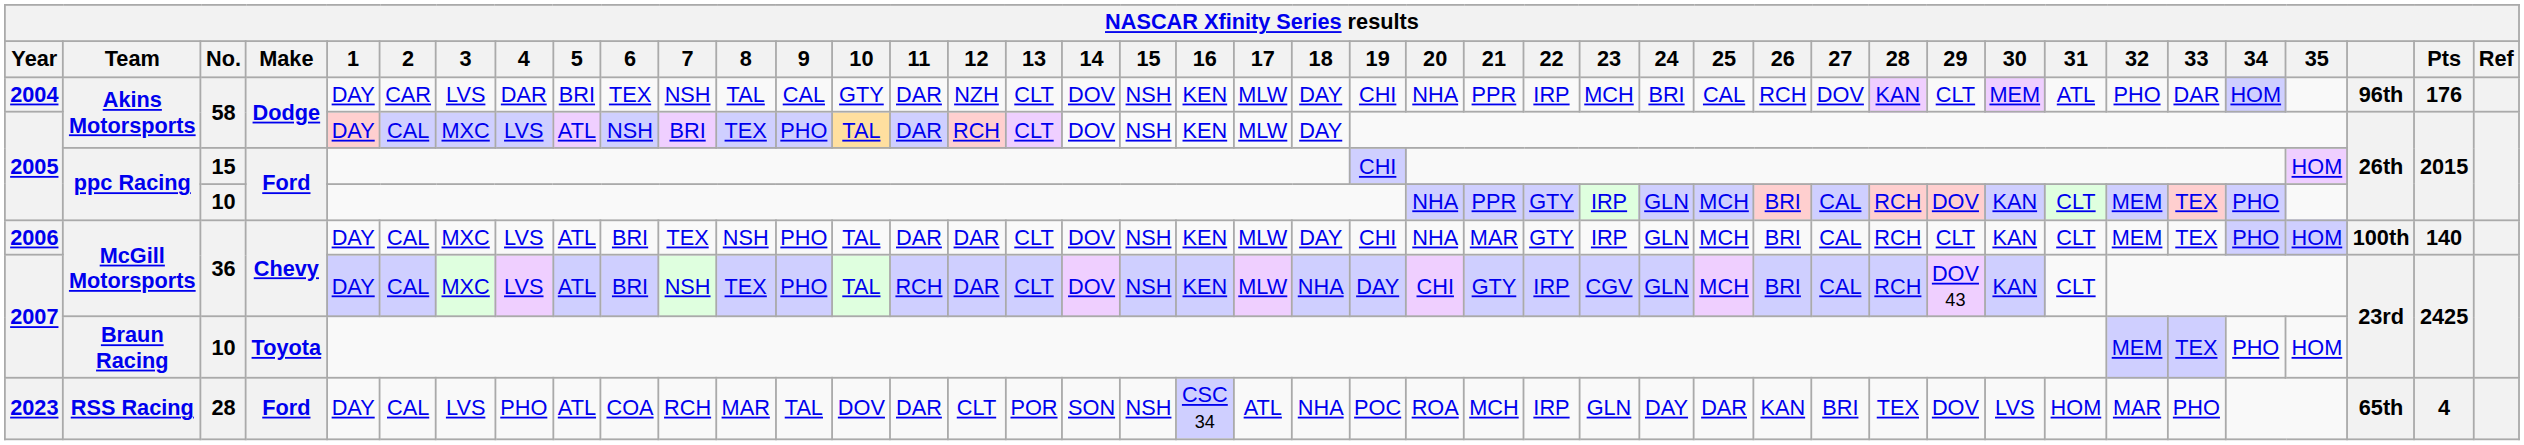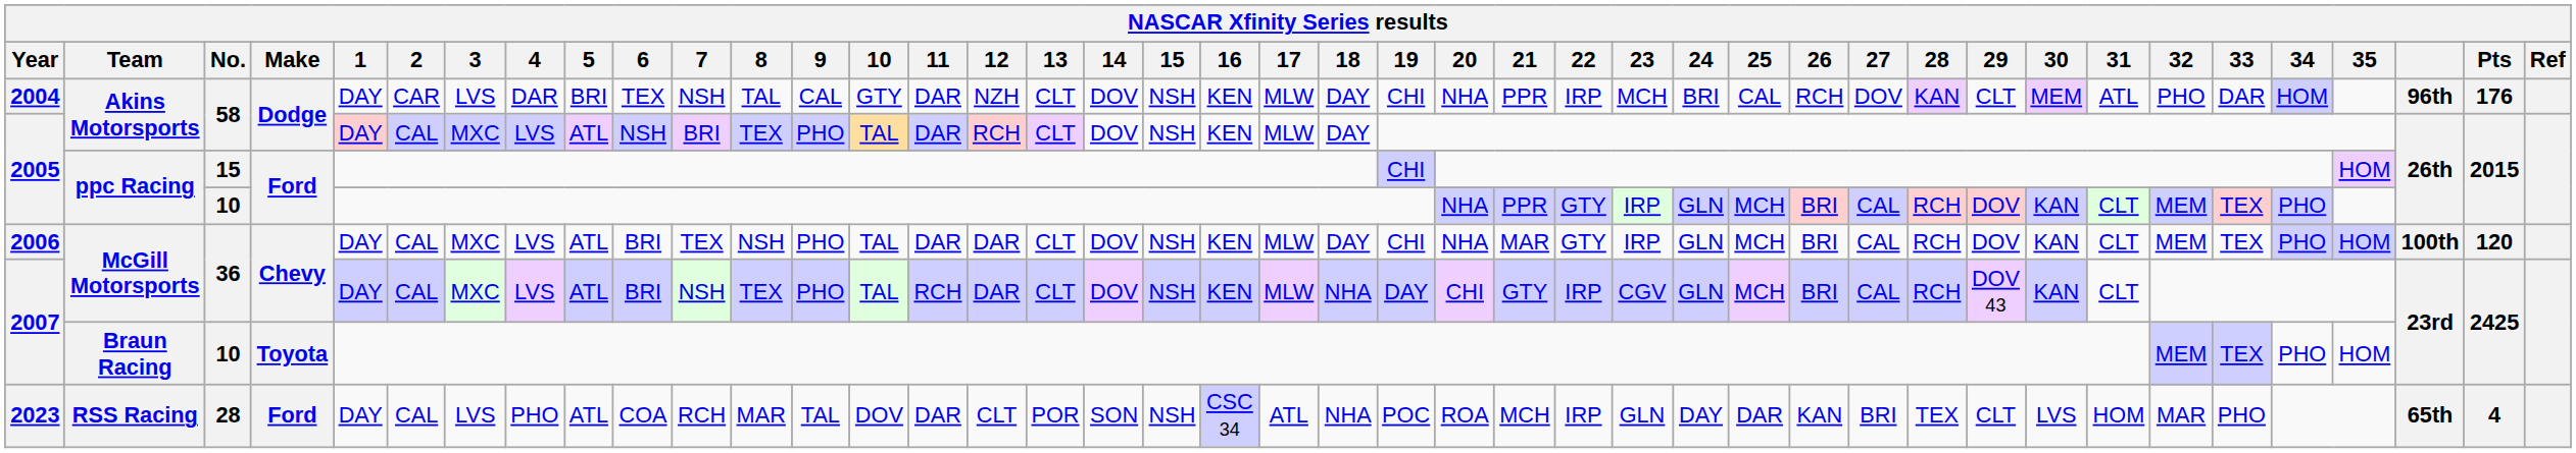2006 | 29: CLT -> DOV
2006 | Pts: 140 -> 120
2023 | 29: DOV -> CLT
